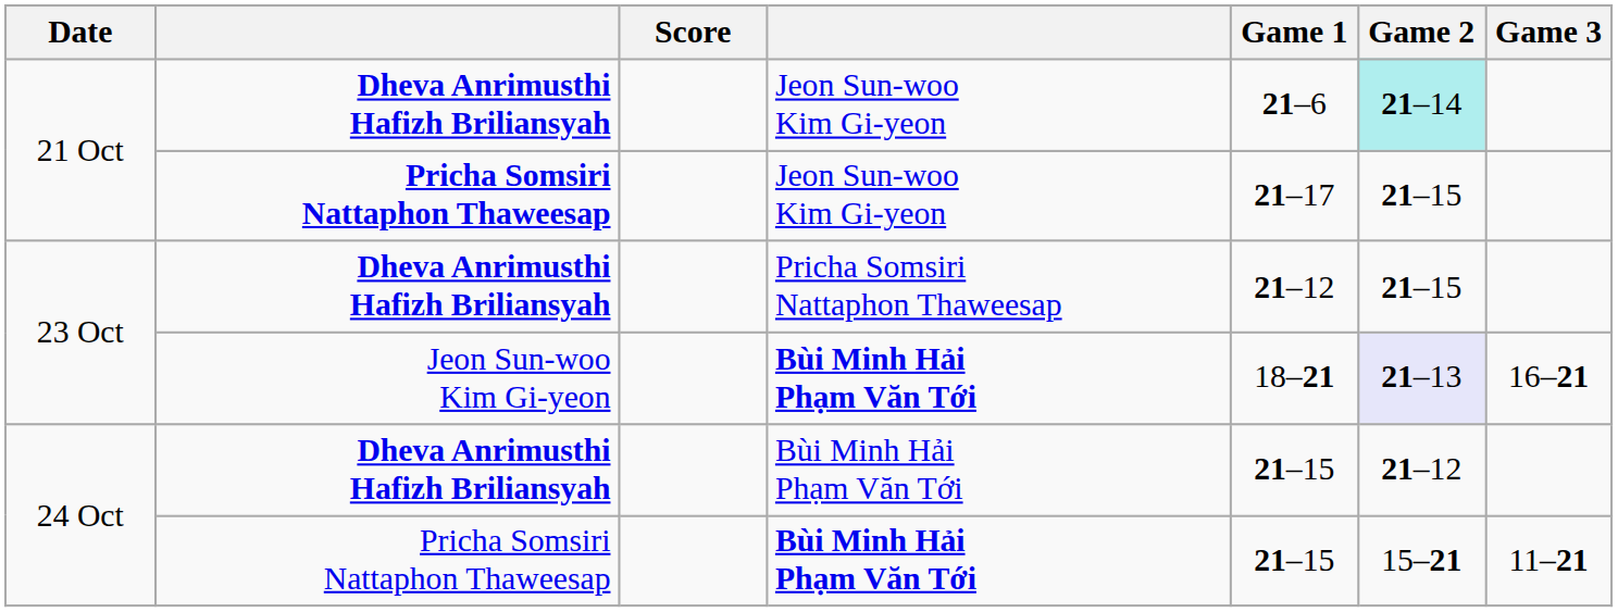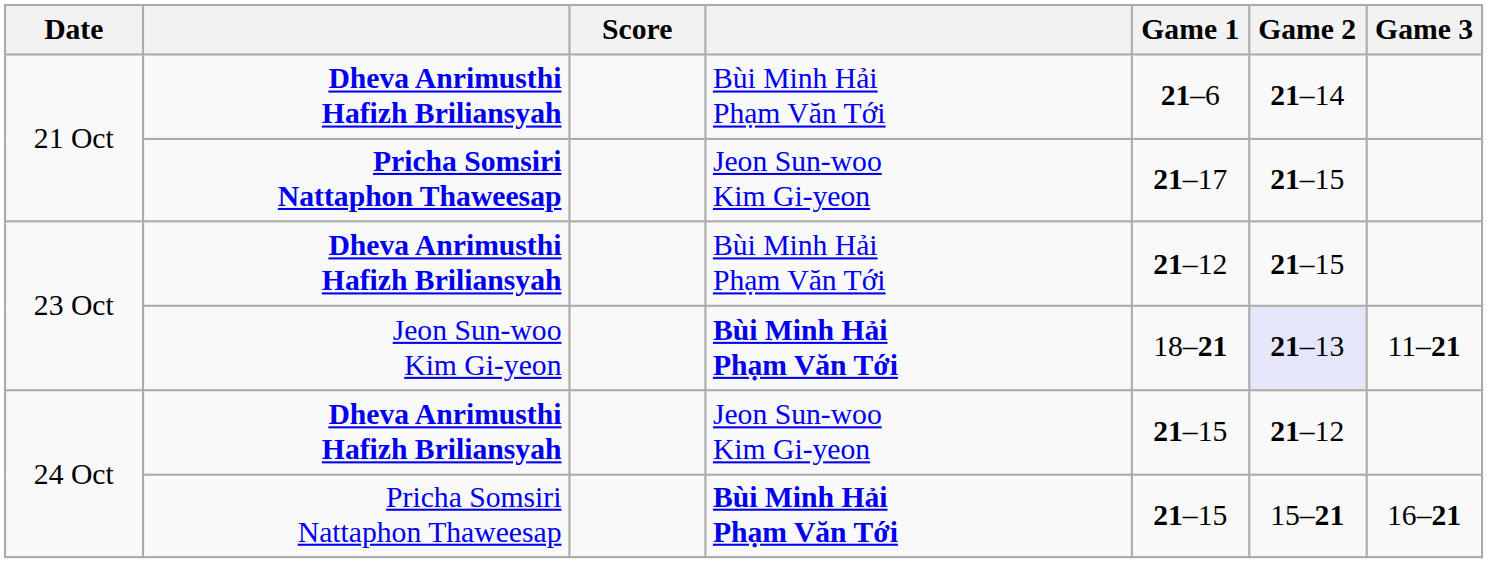21 Oct / Dheva Anrimusthi Hafizh Briliansyah | column 4: Jeon Sun-woo Kim Gi-yeon -> Bùi Minh Hải Phạm Văn Tới
21 Oct / Dheva Anrimusthi Hafizh Briliansyah | Game 2: paleturquoise background -> no background
23 Oct / Dheva Anrimusthi Hafizh Briliansyah | column 4: Pricha Somsiri Nattaphon Thaweesap -> Bùi Minh Hải Phạm Văn Tới
23 Oct / Jeon Sun-woo Kim Gi-yeon | Game 3: 16–21 -> 11–21
24 Oct / Dheva Anrimusthi Hafizh Briliansyah | column 4: Bùi Minh Hải Phạm Văn Tới -> Jeon Sun-woo Kim Gi-yeon
24 Oct / Pricha Somsiri Nattaphon Thaweesap | Game 3: 11–21 -> 16–21
